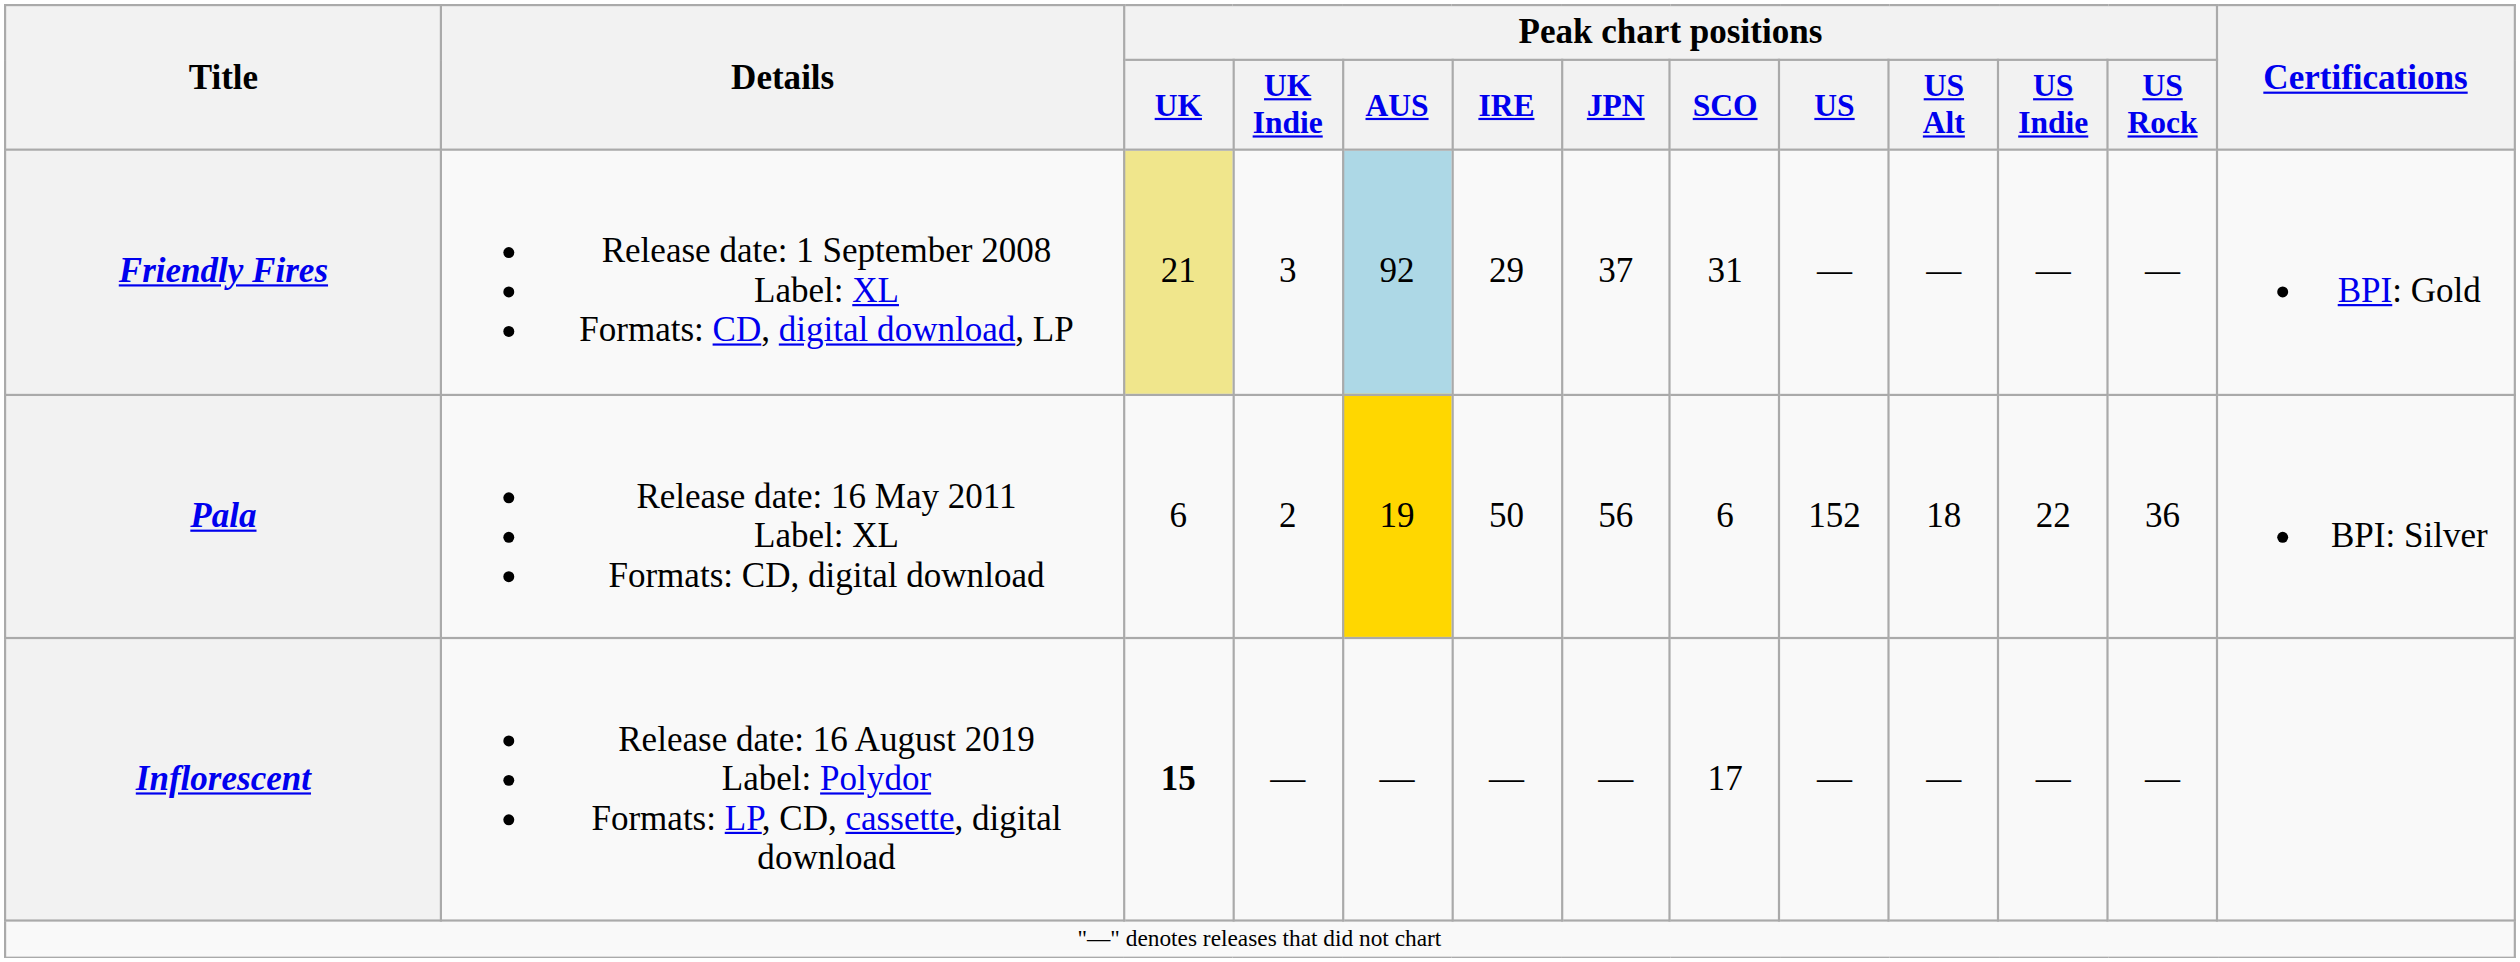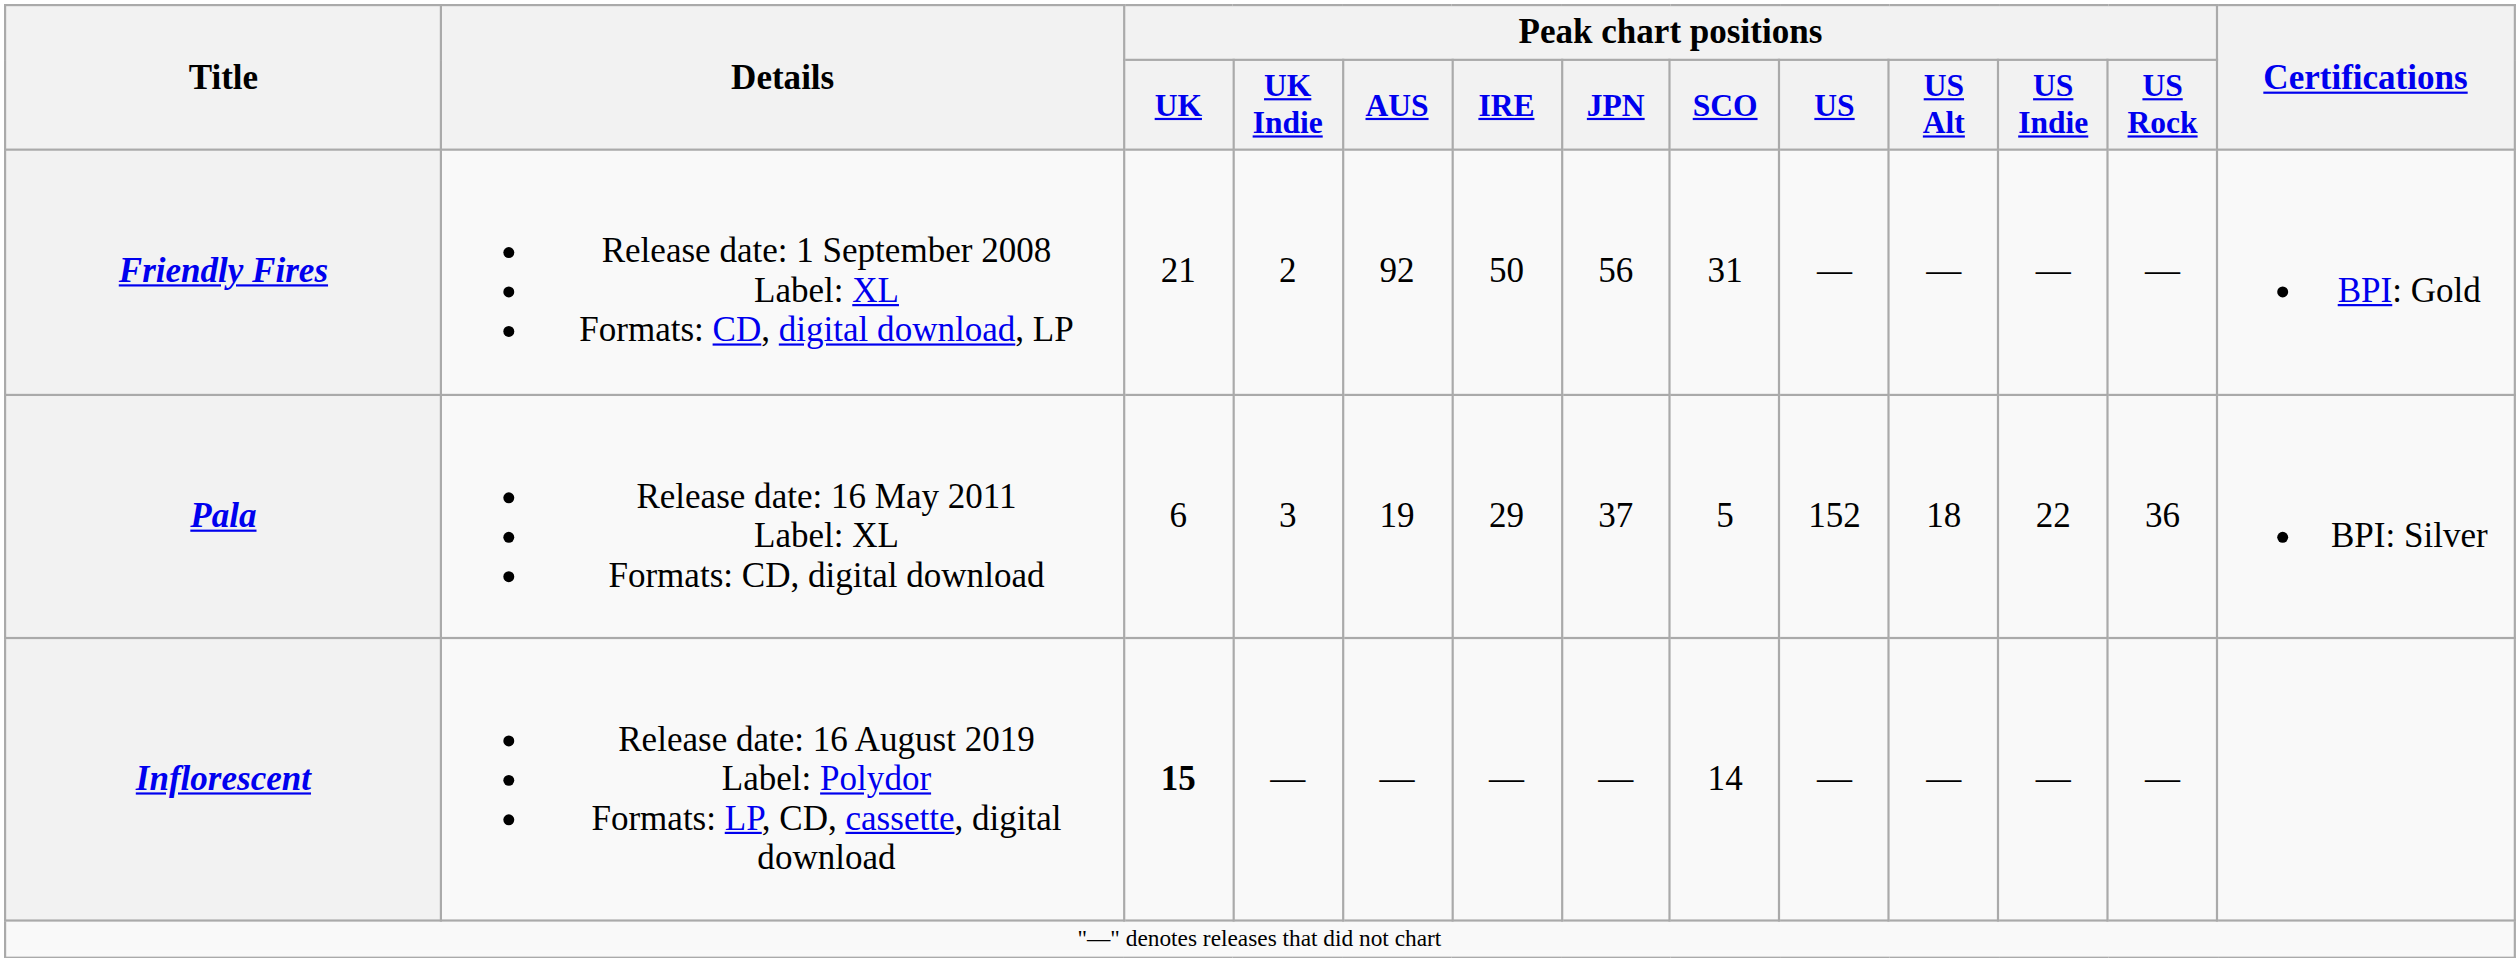Friendly Fires | Peak chart positions / UK: khaki background -> no background
Friendly Fires | Peak chart positions / UK Indie: 3 -> 2
Friendly Fires | Peak chart positions / AUS: lightblue background -> no background
Friendly Fires | Peak chart positions / IRE: 29 -> 50
Friendly Fires | Peak chart positions / JPN: 37 -> 56
Pala | Peak chart positions / UK Indie: 2 -> 3
Pala | Peak chart positions / AUS: gold background -> no background
Pala | Peak chart positions / IRE: 50 -> 29
Pala | Peak chart positions / JPN: 56 -> 37
Pala | Peak chart positions / SCO: 6 -> 5
Inflorescent | Peak chart positions / SCO: 17 -> 14
